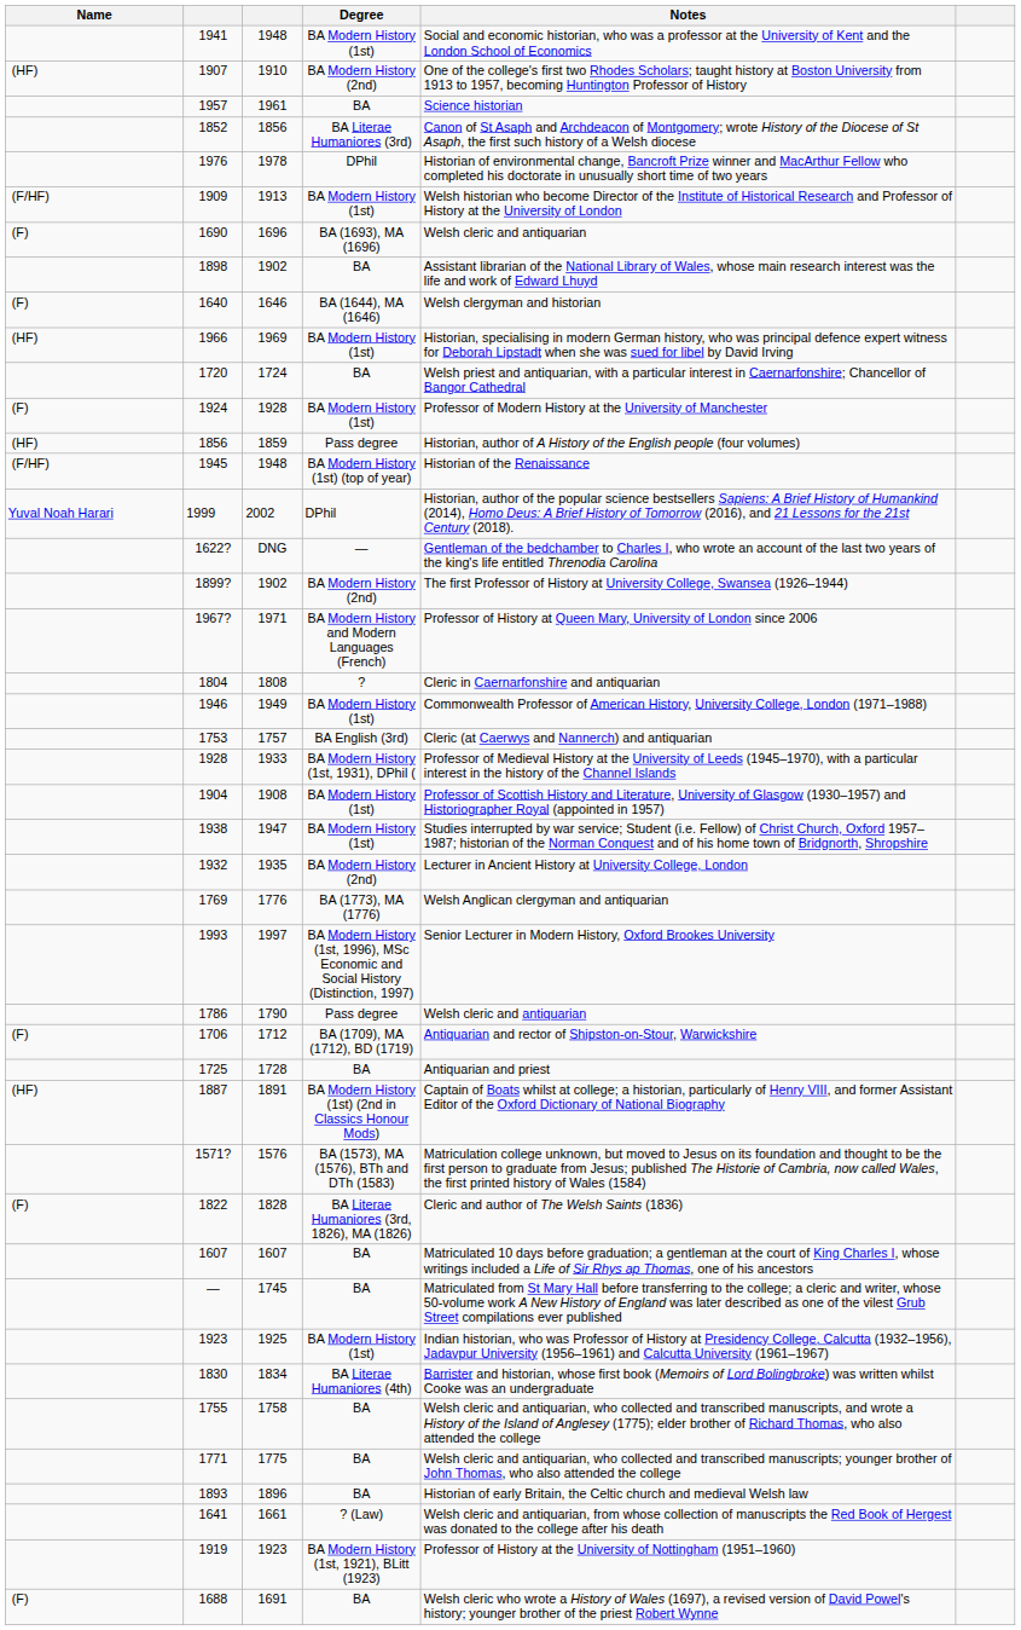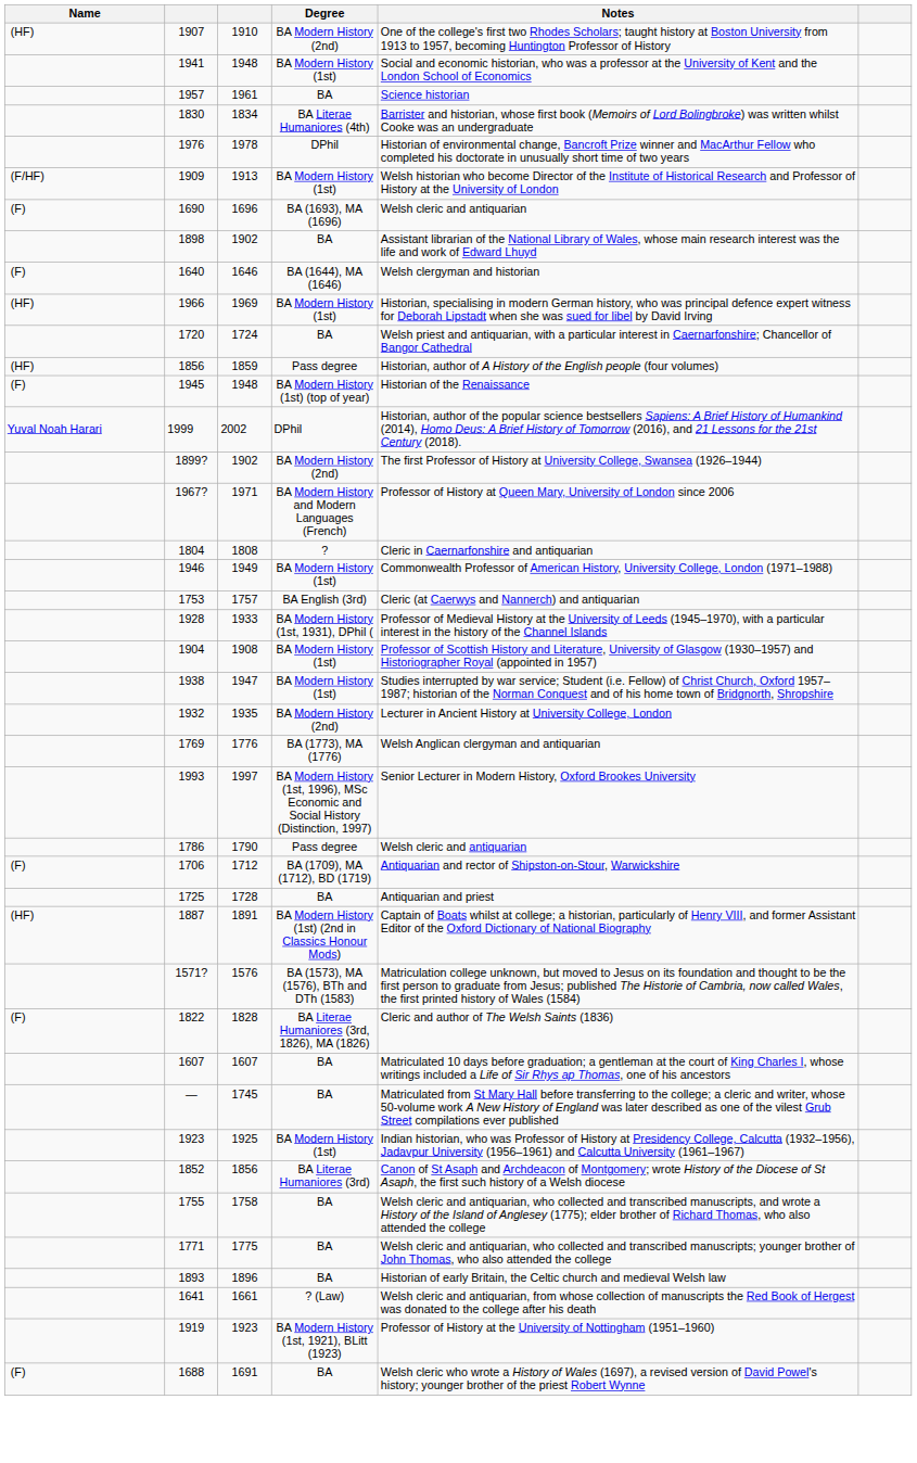rows swapped: 1907 <-> 1941
rows swapped: 1830 <-> 1852
- row: (F) | 1924 | 1928 | BA Modern History (1st) | Professor of Modern History at the University of Manchester
1945 | Name: (F/HF) -> (F)
- row: 1622? | DNG | — | Gentleman of the bedchamber to Charles I, who wrote an account of the last two years of the king's life entitled Threnodia Carolina
